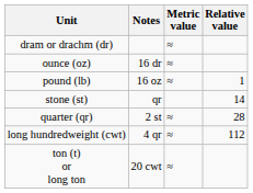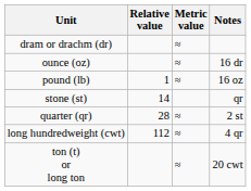columns swapped: Relative value <-> Notes
